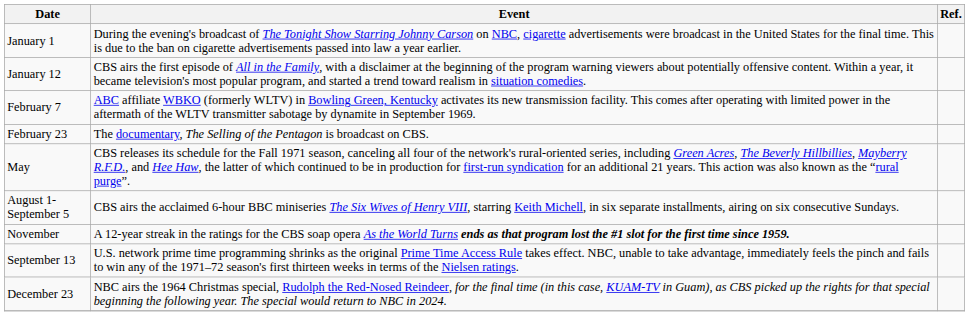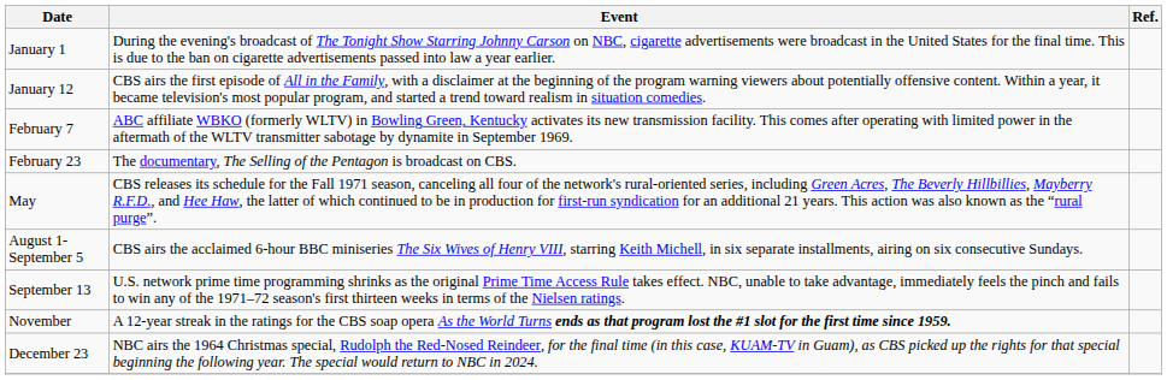rows swapped: September 13 <-> November
